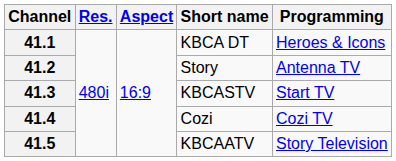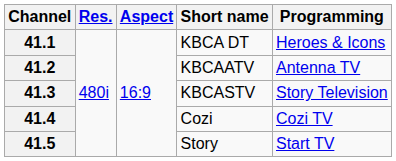41.2 | Short name: Story -> KBCAATV
41.3 | Programming: Start TV -> Story Television
41.5 | Short name: KBCAATV -> Story
41.5 | Programming: Story Television -> Start TV
